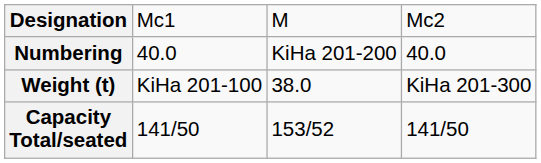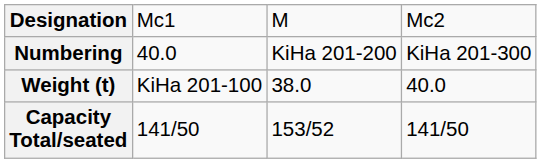Numbering | column 4: 40.0 -> KiHa 201-300
Weight (t) | column 4: KiHa 201-300 -> 40.0
